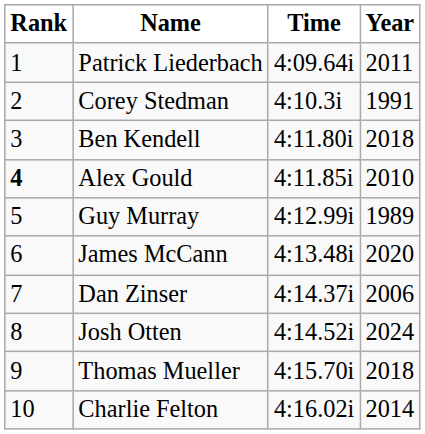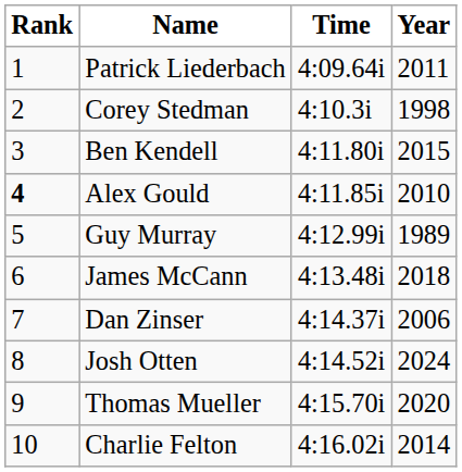Corey Stedman | Year: 1991 -> 1998
Ben Kendell | Year: 2018 -> 2015
James McCann | Year: 2020 -> 2018
Thomas Mueller | Year: 2018 -> 2020
